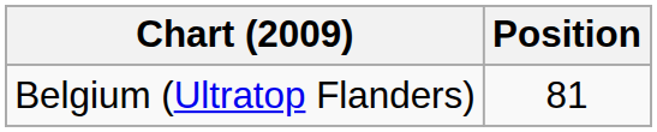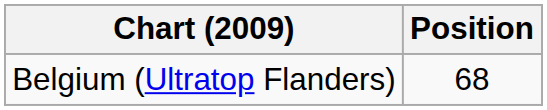Belgium (Ultratop Flanders) | Position: 81 -> 68
